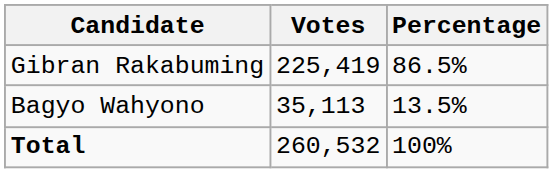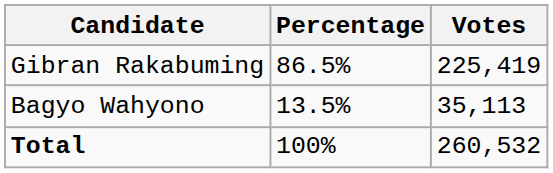columns swapped: Votes <-> Percentage
